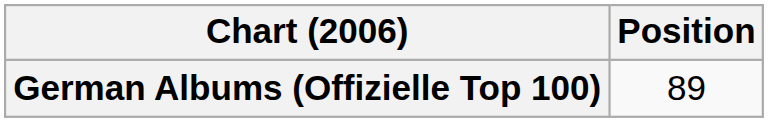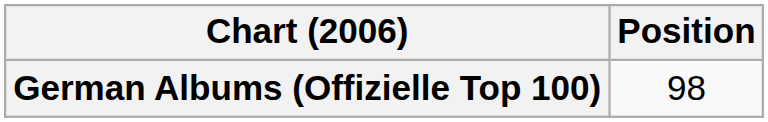German Albums (Offizielle Top 100) | Position: 89 -> 98
